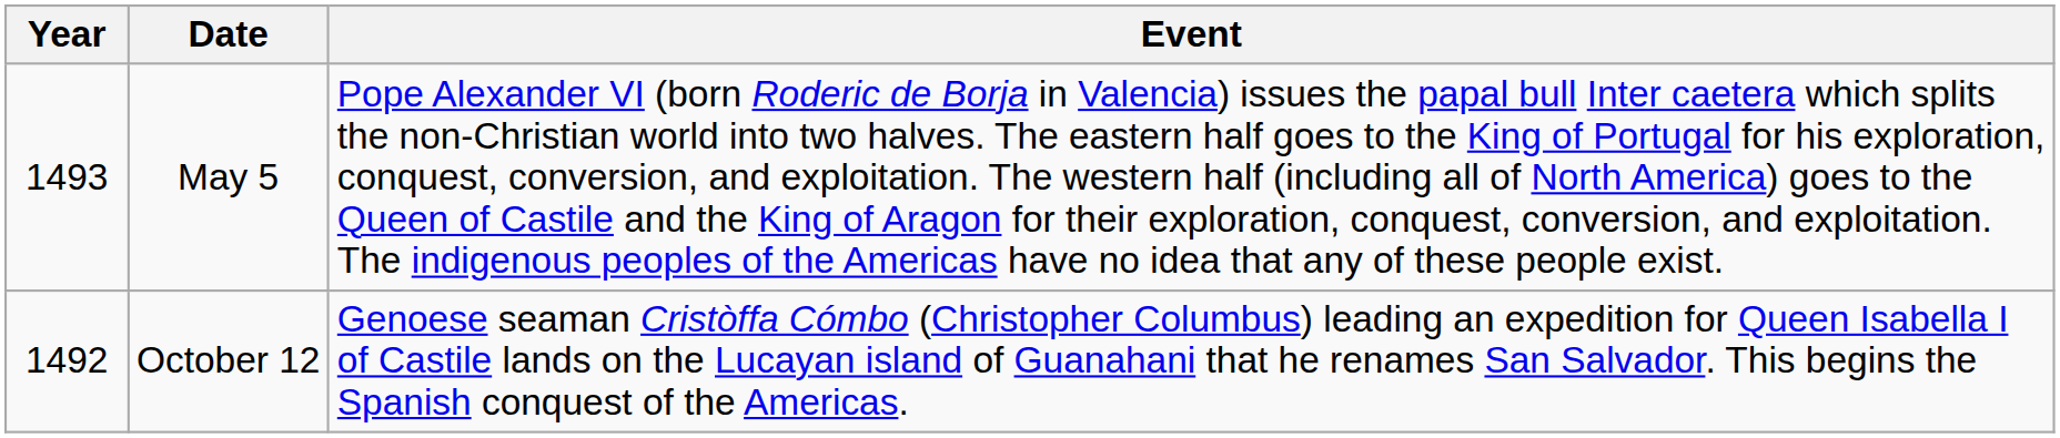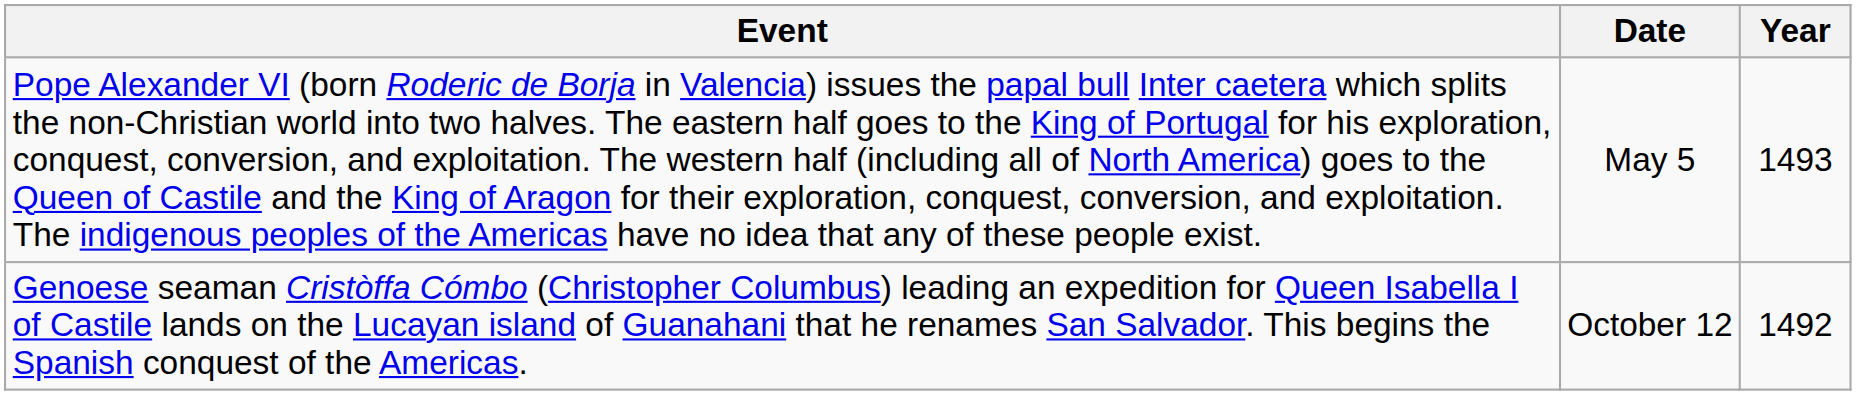columns swapped: Year <-> Event
